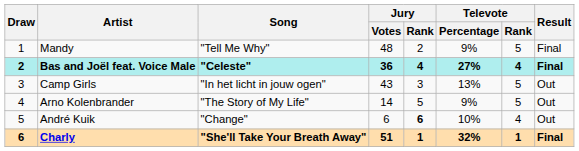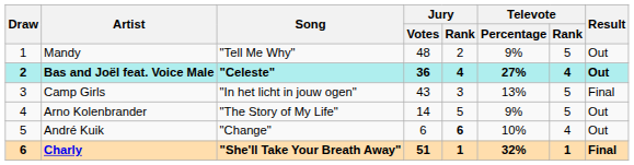Mandy | Result: Final -> Out
Bas and Joël feat. Voice Male | Result: Final -> Out
Camp Girls | Result: Out -> Final
